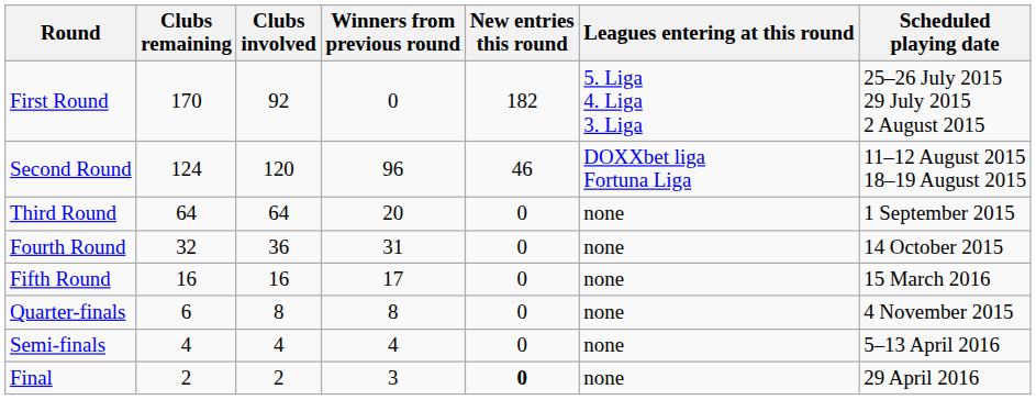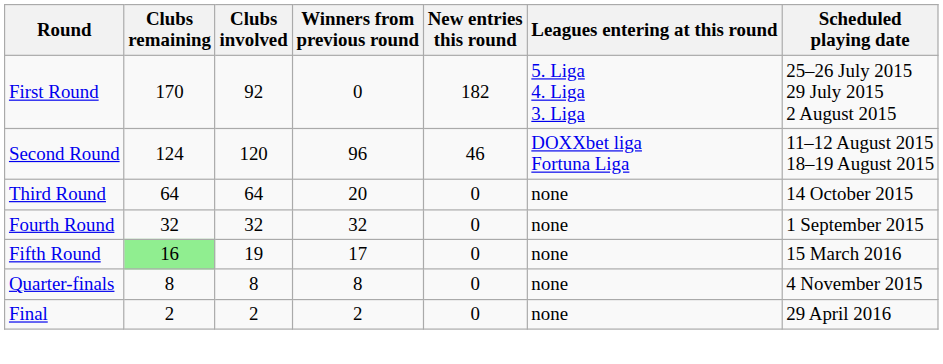Third Round | Scheduled playing date: 1 September 2015 -> 14 October 2015
Fourth Round | Clubs involved: 36 -> 32
Fourth Round | Winners from previous round: 31 -> 32
Fourth Round | Scheduled playing date: 14 October 2015 -> 1 September 2015
Fifth Round | Clubs remaining: no background -> lightgreen background
Fifth Round | Clubs involved: 16 -> 19
Quarter-finals | Clubs remaining: 6 -> 8
- row: Semi-finals | 4 | 4 | 4 | 0 | none | 5–13 April 2016
Final | Winners from previous round: 3 -> 2
Final | New entries this round: bold -> normal
